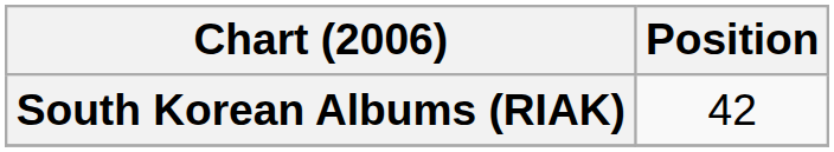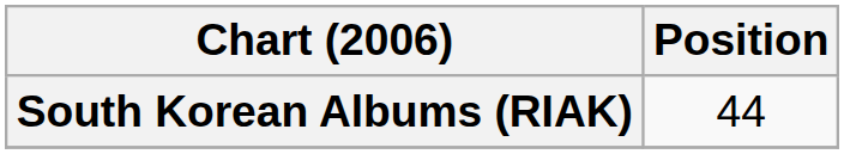South Korean Albums (RIAK) | Position: 42 -> 44
